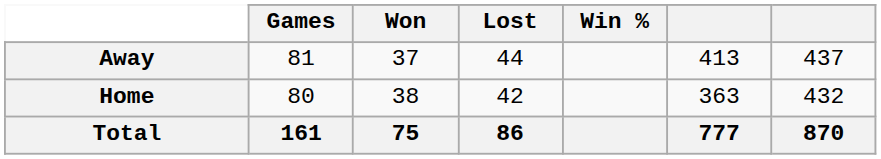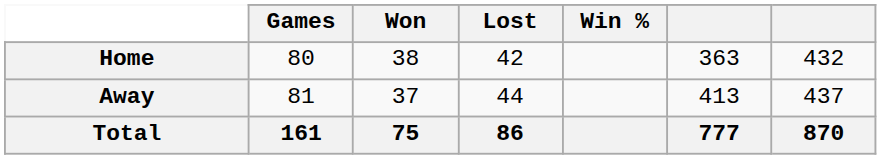rows swapped: Home <-> Away
